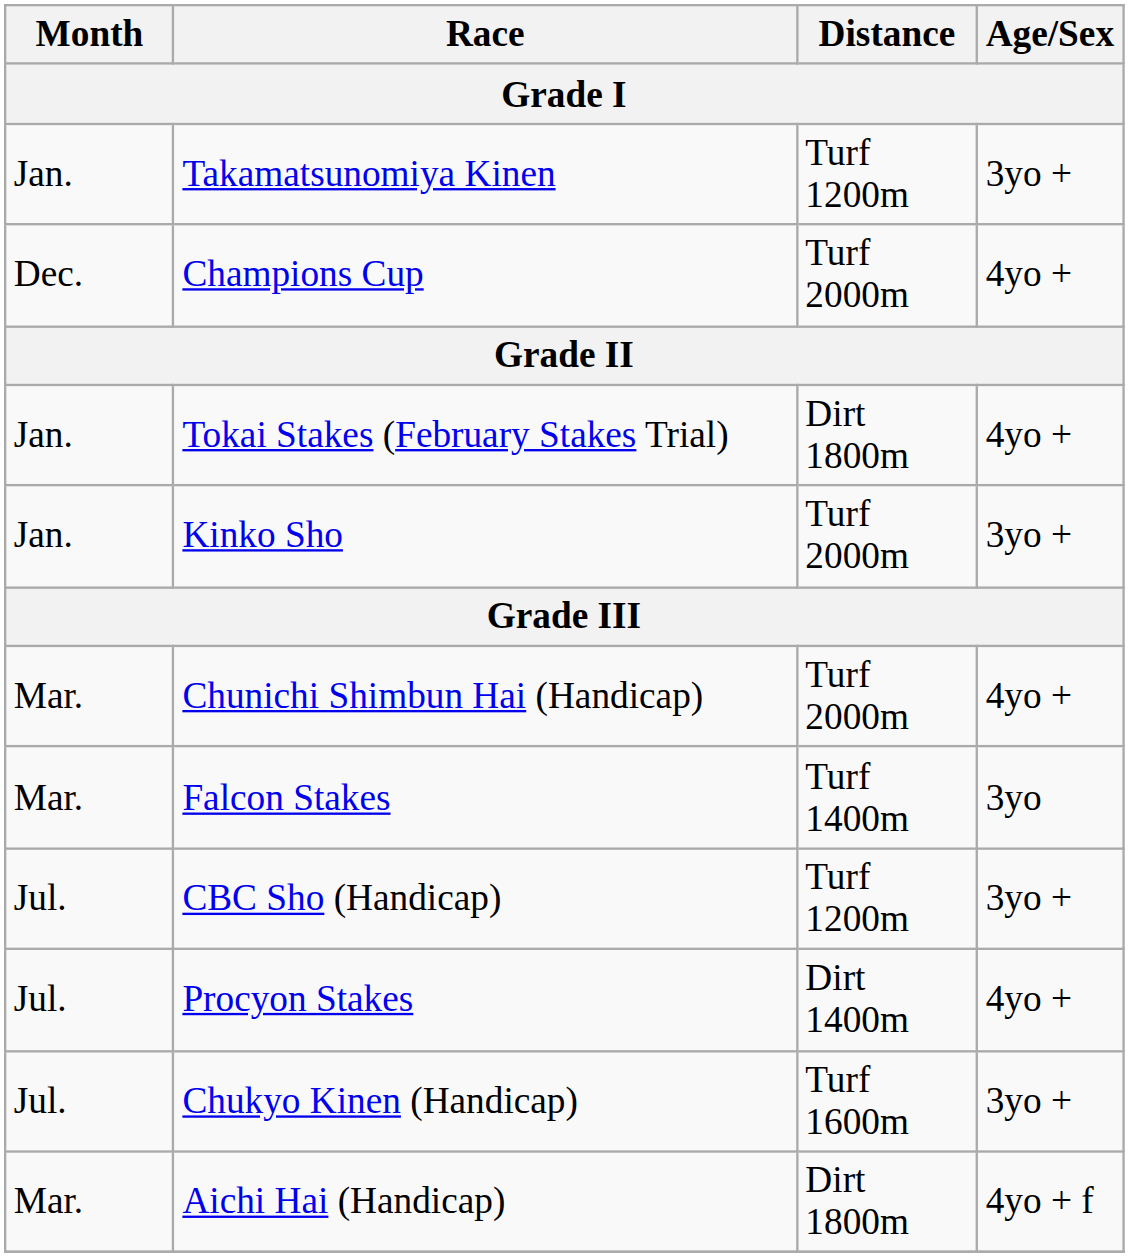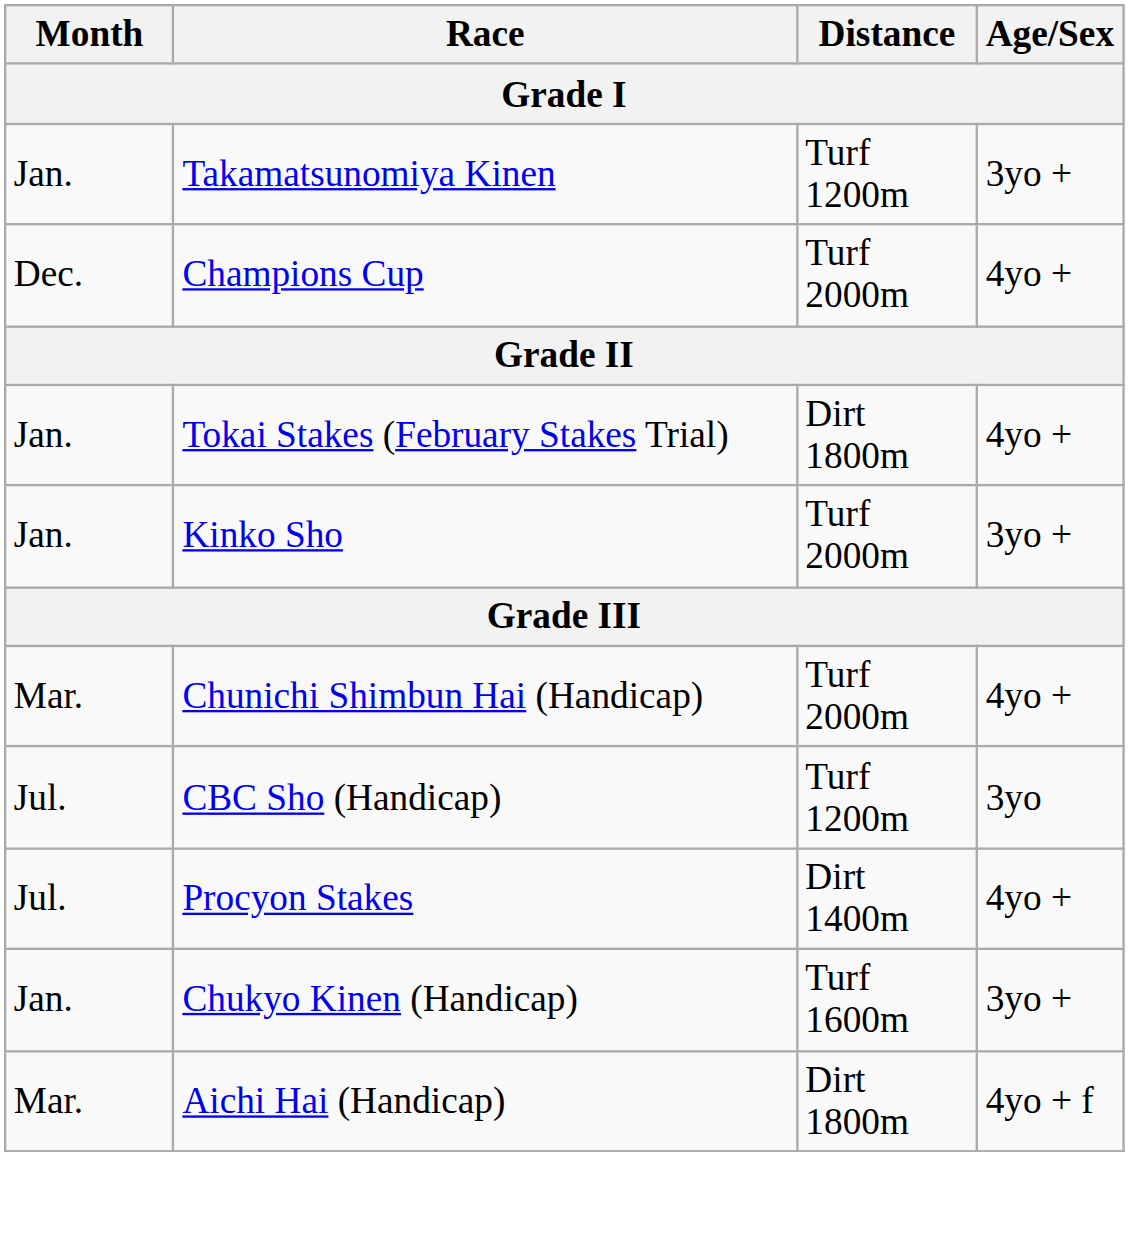- row: Mar. | Falcon Stakes | Turf 1400m | 3yo
CBC Sho (Handicap) | Age/Sex: 3yo + -> 3yo
Chukyo Kinen (Handicap) | Month: Jul. -> Jan.
